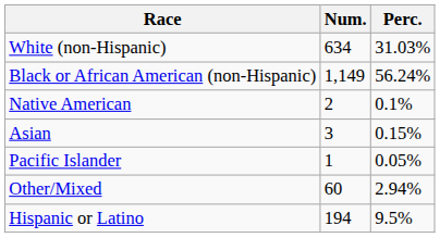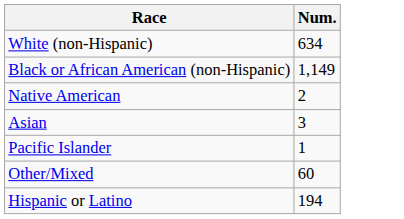- column: Perc. | 31.03% | 56.24% | 0.1% | 0.15% | 0.05% | 2.94% | 9.5%
